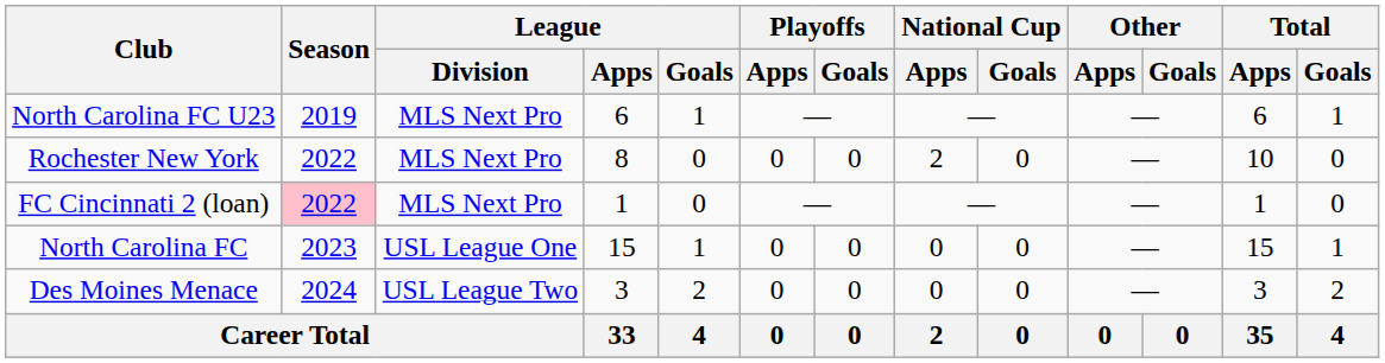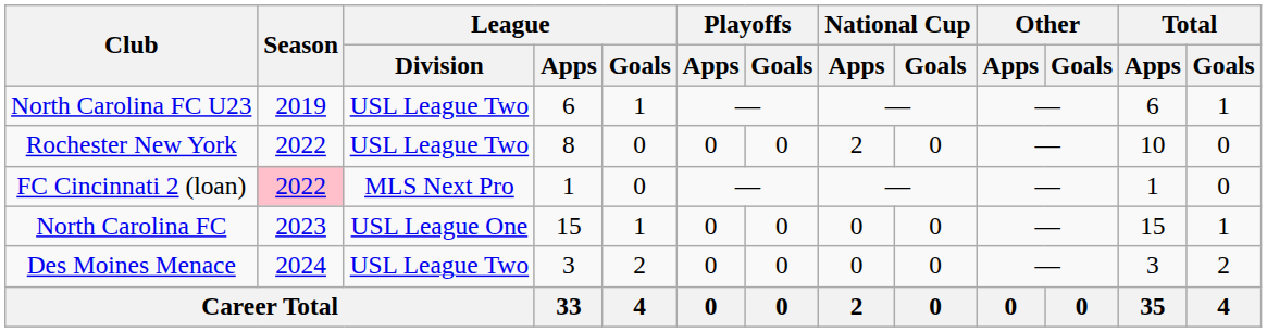North Carolina FC U23 | League / Division: MLS Next Pro -> USL League Two
Rochester New York | League / Division: MLS Next Pro -> USL League Two
